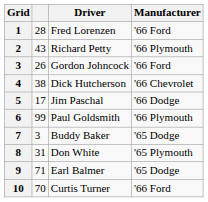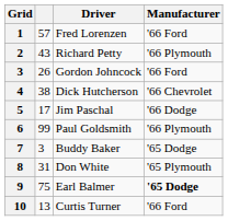Fred Lorenzen | column 2: 28 -> 57
Earl Balmer | column 2: 71 -> 75
Earl Balmer | Manufacturer: normal -> bold
Curtis Turner | column 2: 70 -> 13
